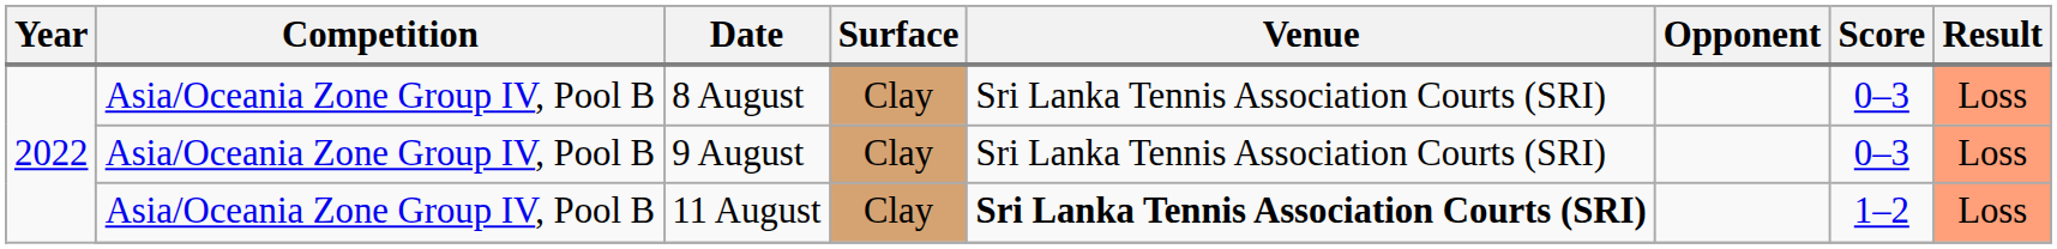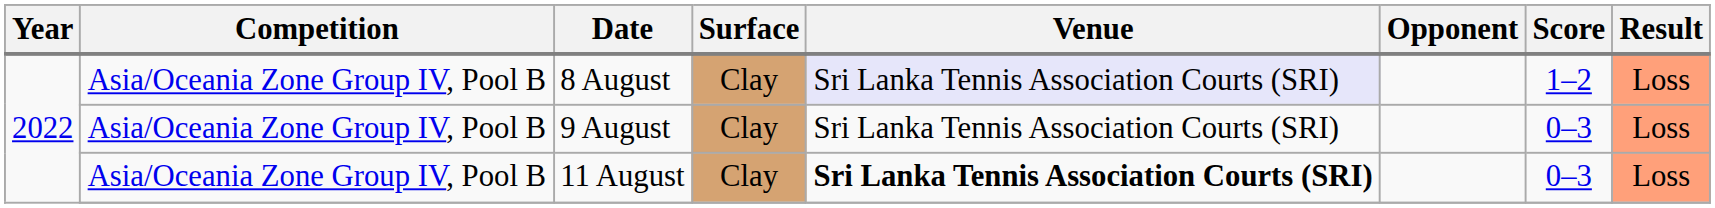8 August | Venue: no background -> lavender background
8 August | Score: 0–3 -> 1–2
11 August | Score: 1–2 -> 0–3
